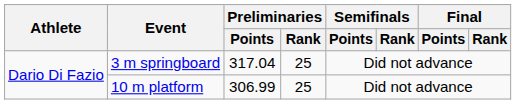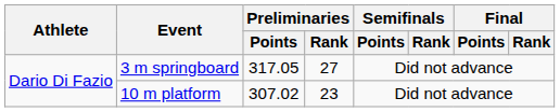3 m springboard | Preliminaries / Points: 317.04 -> 317.05
3 m springboard | Preliminaries / Rank: 25 -> 27
10 m platform | Preliminaries / Points: 306.99 -> 307.02
10 m platform | Preliminaries / Rank: 25 -> 23
